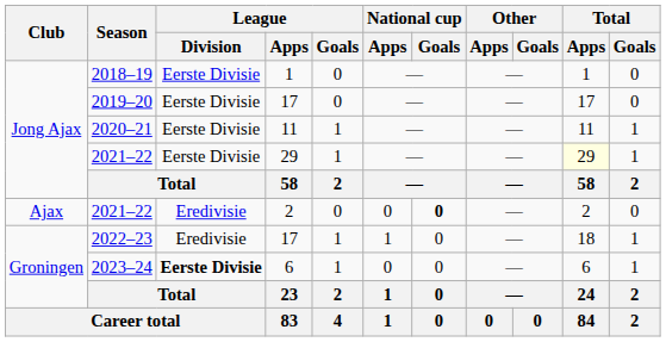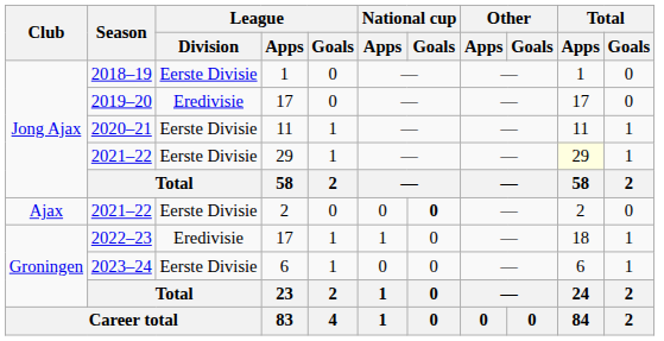2019–20 | League / Division: Eerste Divisie -> Eredivisie
2021–22 / 2 | League / Division: Eredivisie -> Eerste Divisie
2023–24 | League / Division: bold -> normal
